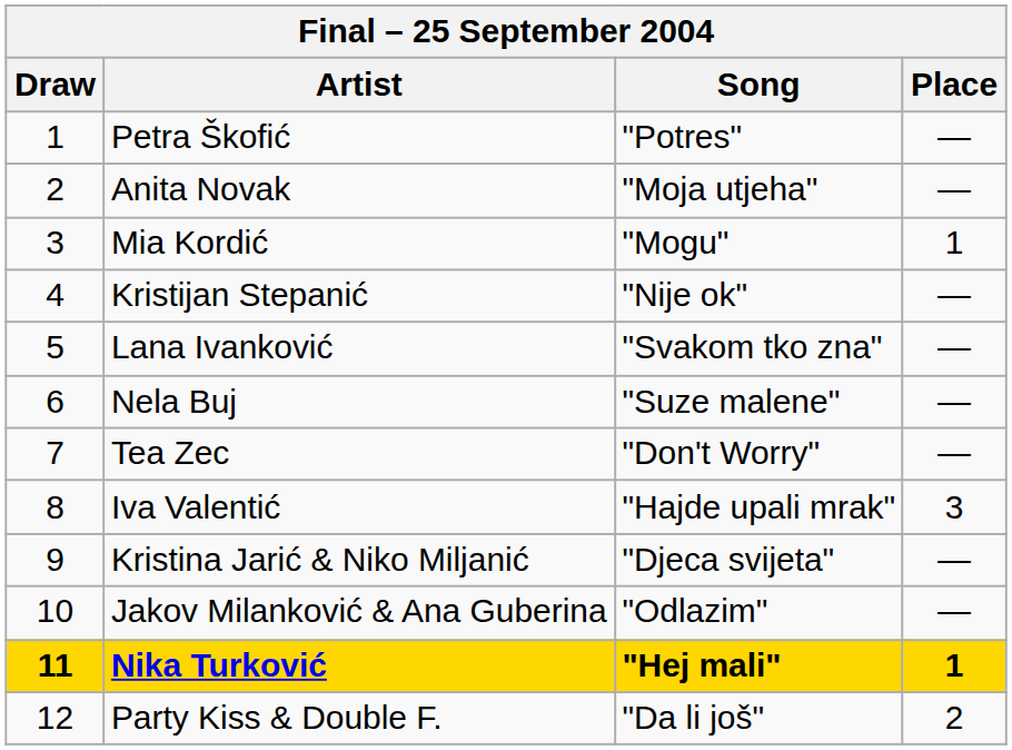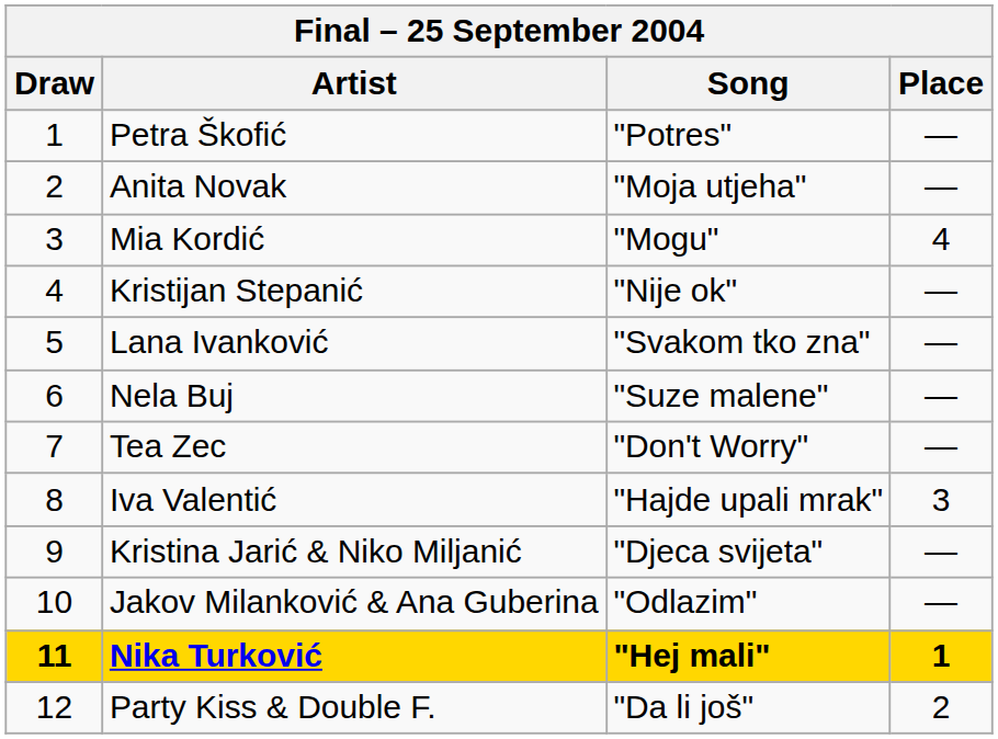Mia Kordić | Place: 1 -> 4
